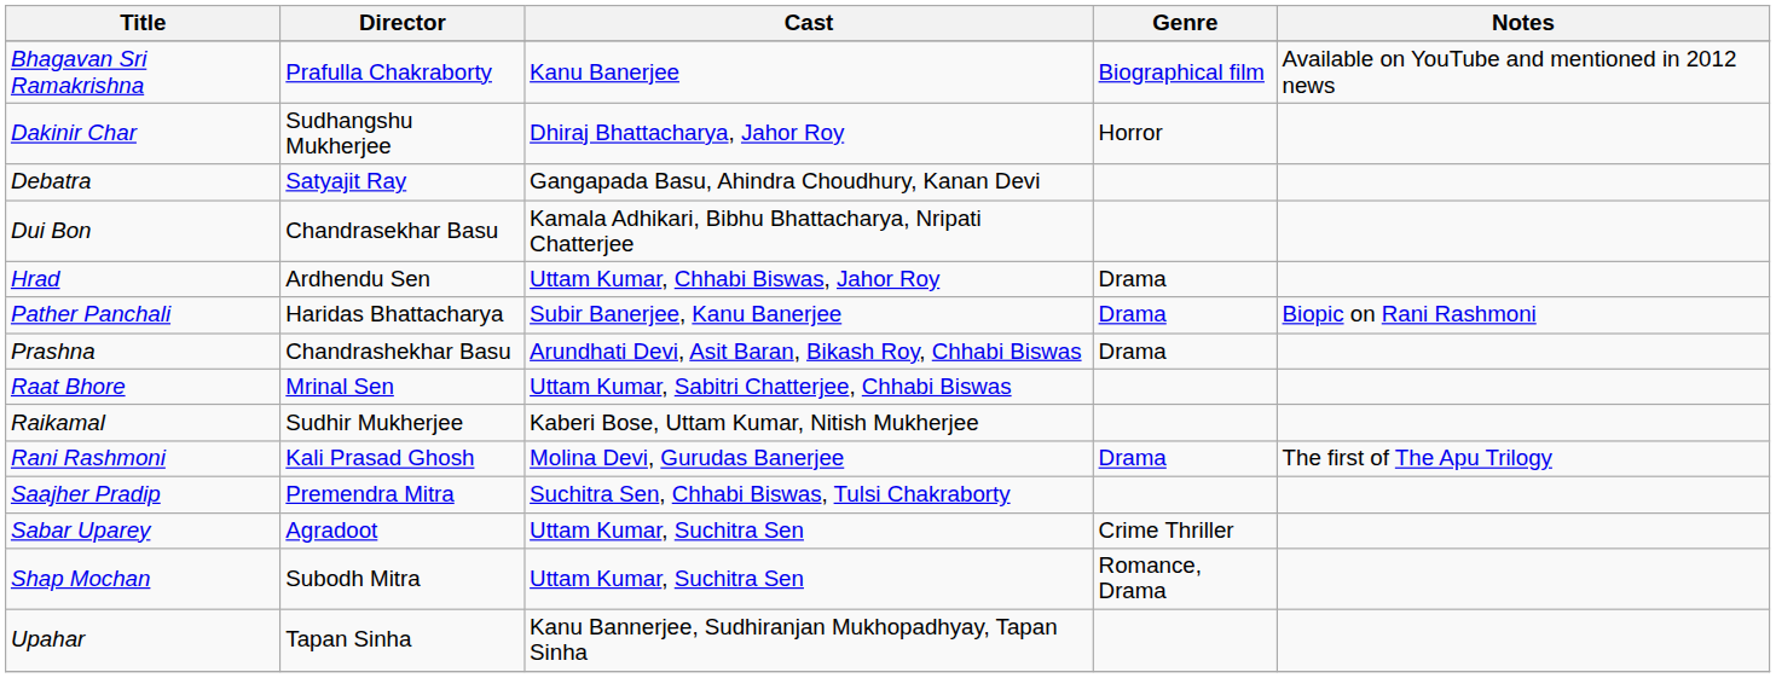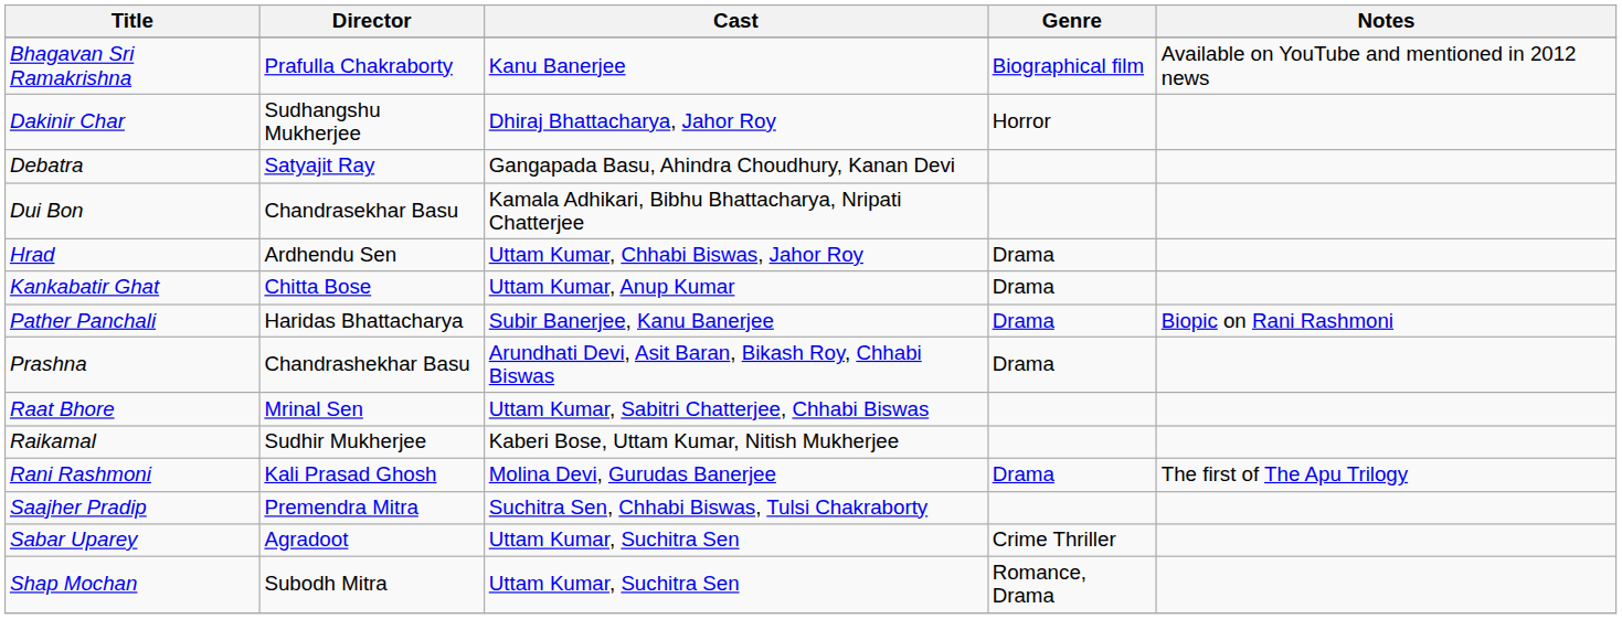+ row: Kankabatir Ghat | Chitta Bose | Uttam Kumar, Anup Kumar | Drama
- row: Upahar | Tapan Sinha | Kanu Bannerjee, Sudhiranjan Mukhopadhyay, Tapan Sinha
